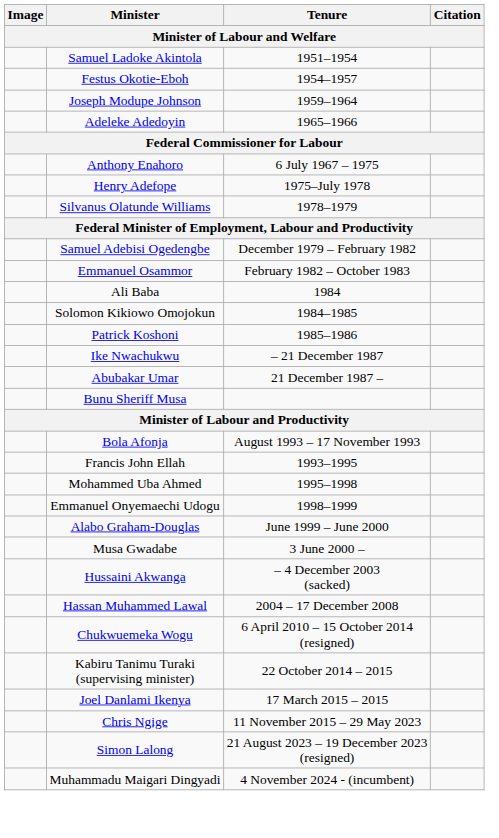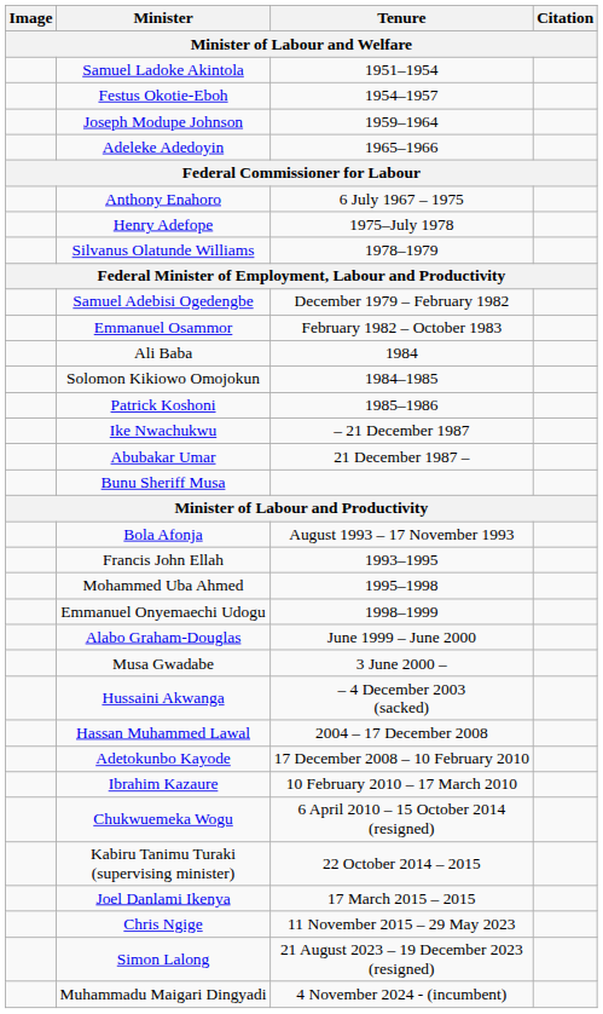+ row: Adetokunbo Kayode | 17 December 2008 – 10 February 2010
+ row: Ibrahim Kazaure | 10 February 2010 – 17 March 2010
